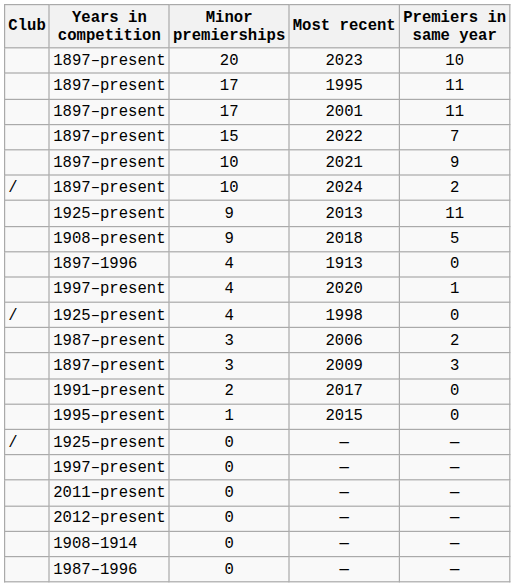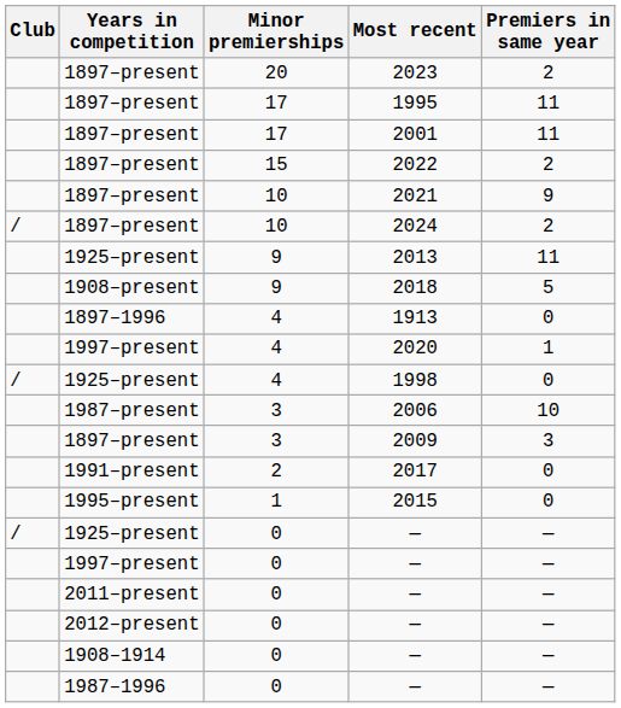2023 | Premiers in same year: 10 -> 2
2022 | Premiers in same year: 7 -> 2
2006 | Premiers in same year: 2 -> 10
